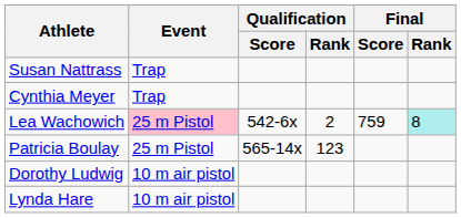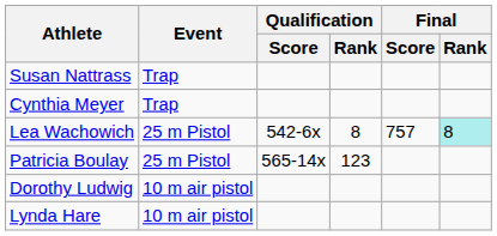Lea Wachowich | Event: pink background -> no background
Lea Wachowich | Qualification / Rank: 2 -> 8
Lea Wachowich | Final / Score: 759 -> 757
